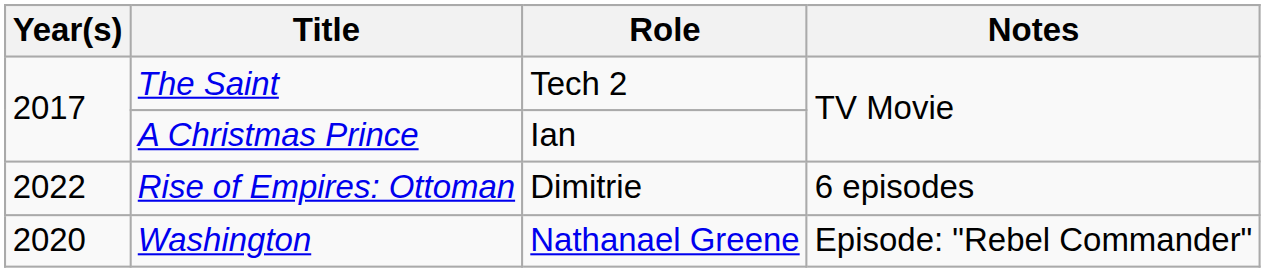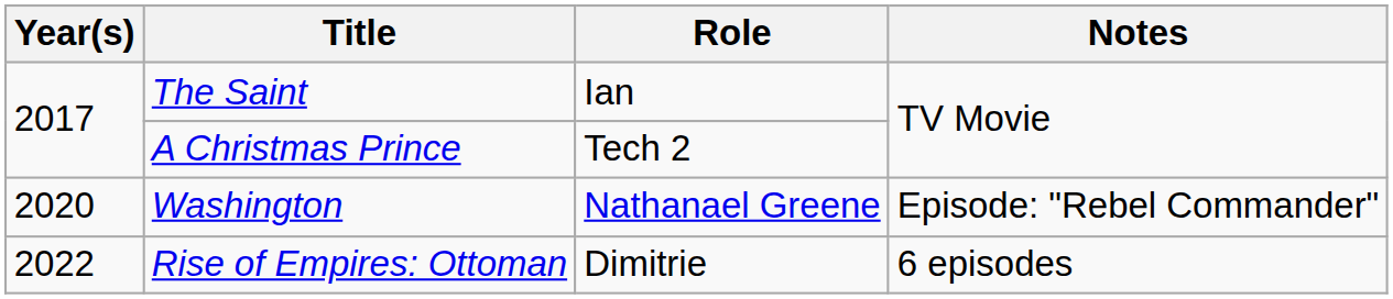The Saint | Role: Tech 2 -> Ian
A Christmas Prince | Role: Ian -> Tech 2
rows swapped: Washington <-> Rise of Empires: Ottoman
